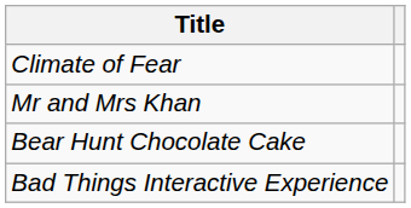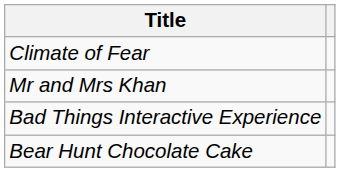rows swapped: Bear Hunt Chocolate Cake <-> Bad Things Interactive Experience
